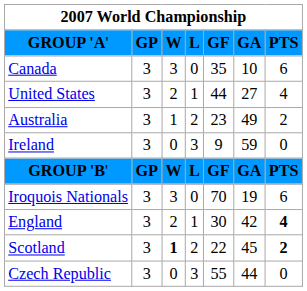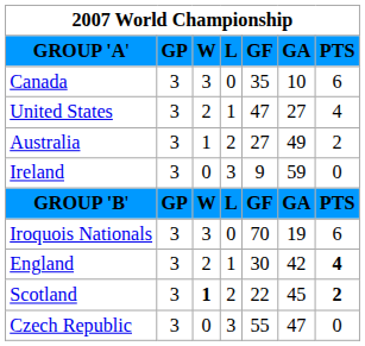United States | column 5: 44 -> 47
Australia | column 5: 23 -> 27
Czech Republic | column 6: 44 -> 47
